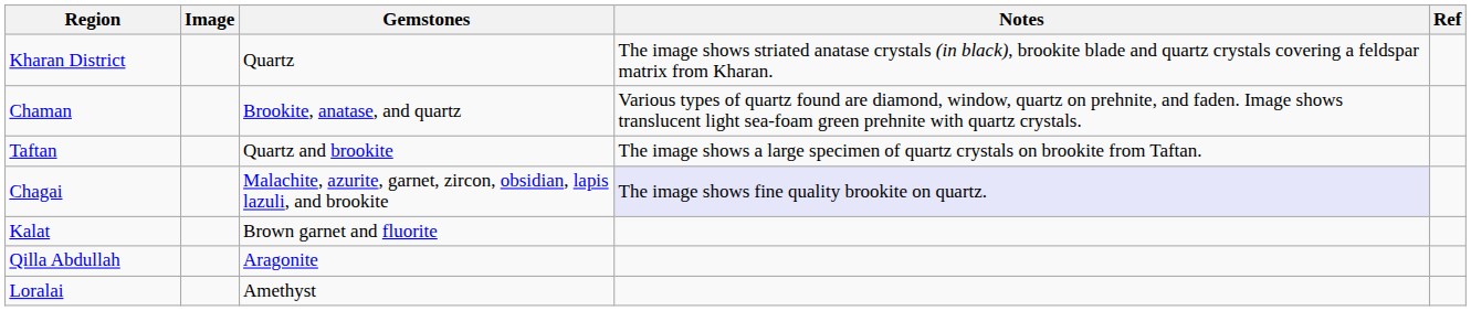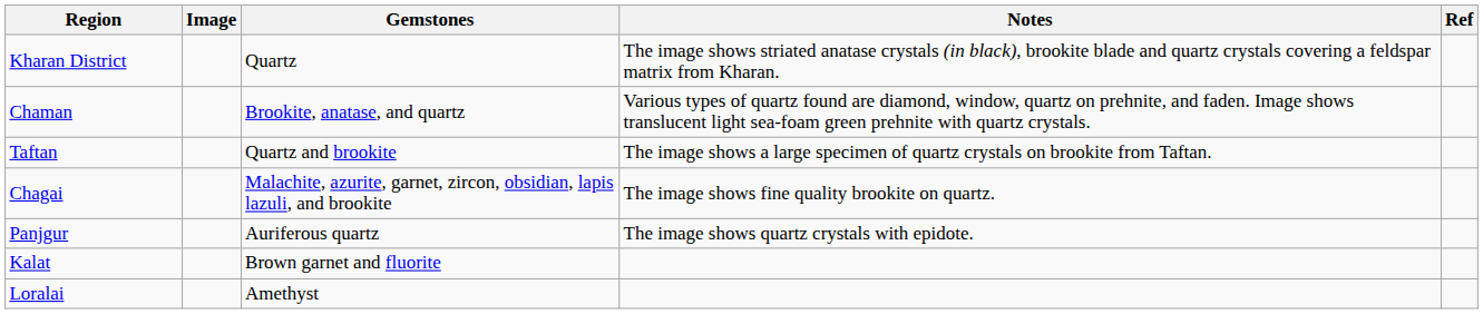Chagai | Notes: lavender background -> no background
+ row: Panjgur | Auriferous quartz | The image shows quartz crystals with epidote.
- row: Qilla Abdullah | Aragonite
